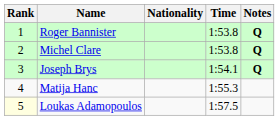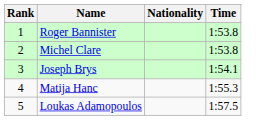- column: Notes | Q | Q | Q
Loukas Adamopoulos | Rank: lightyellow background -> no background
